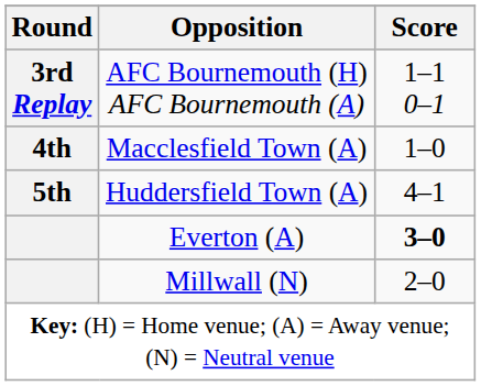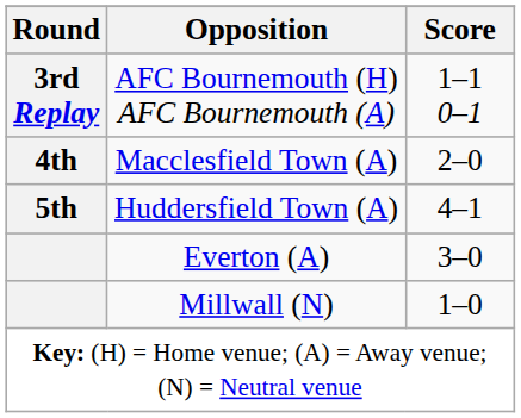Macclesfield Town (A) | Score: 1–0 -> 2–0
Everton (A) | Score: bold -> normal
Millwall (N) | Score: 2–0 -> 1–0
